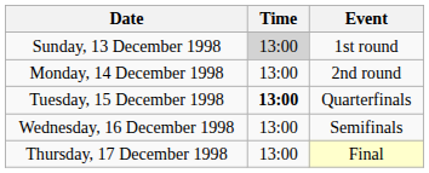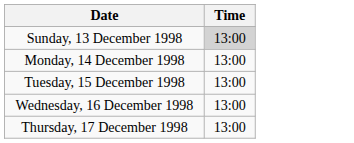- column: Event | 1st round | 2nd round | Quarterfinals | Semifinals | Final
Tuesday, 15 December 1998 | Time: bold -> normal
